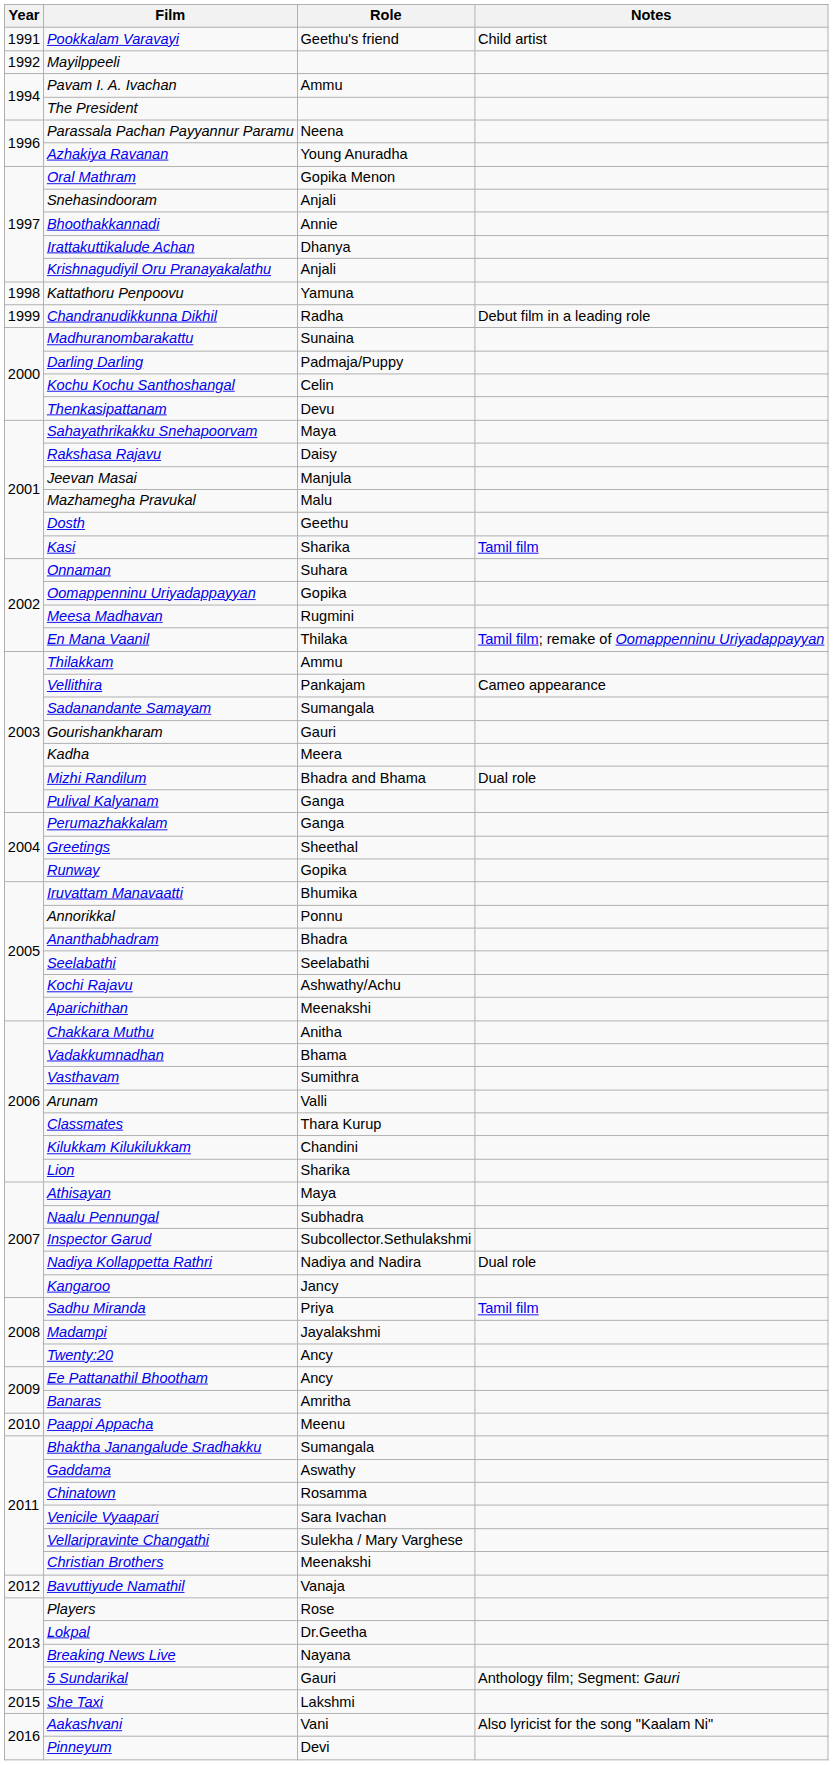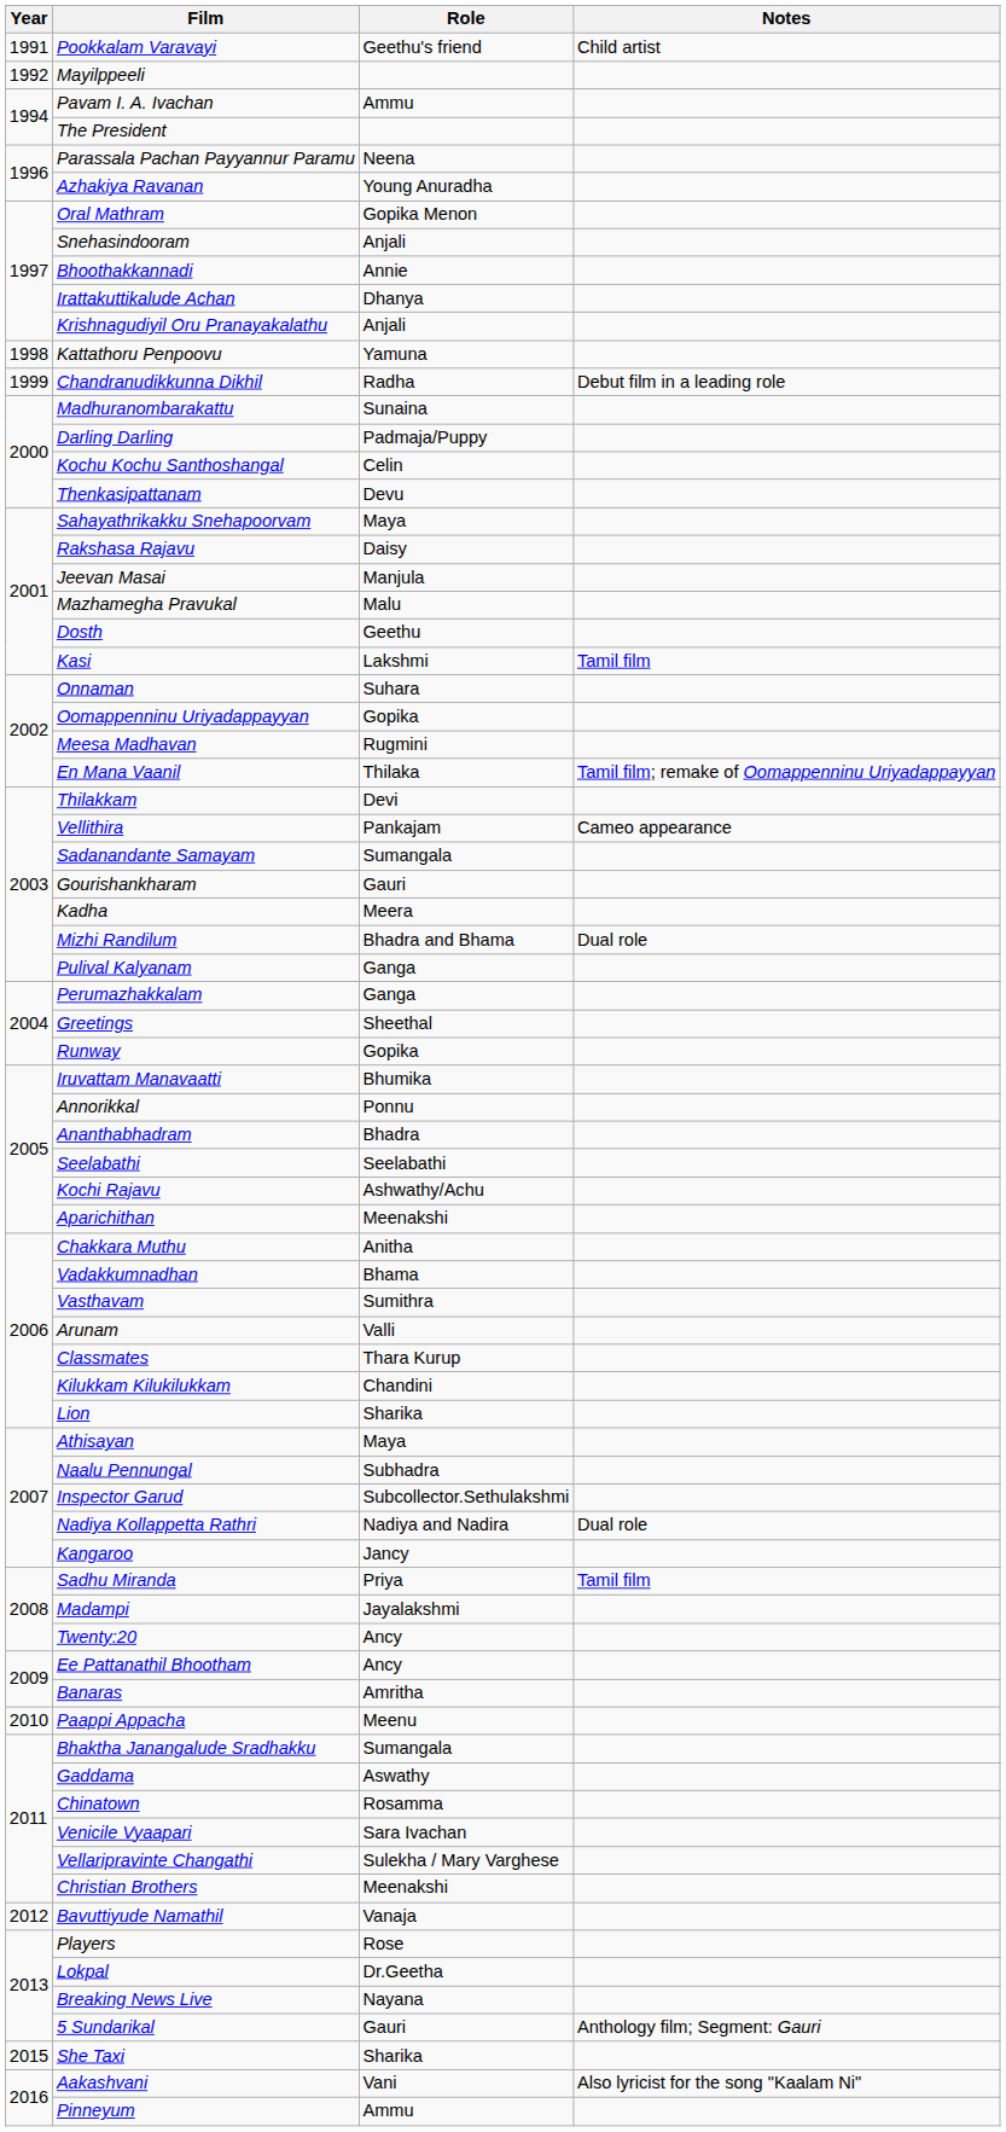Kasi | Role: Sharika -> Lakshmi
Thilakkam | Role: Ammu -> Devi
She Taxi | Role: Lakshmi -> Sharika
Pinneyum | Role: Devi -> Ammu
